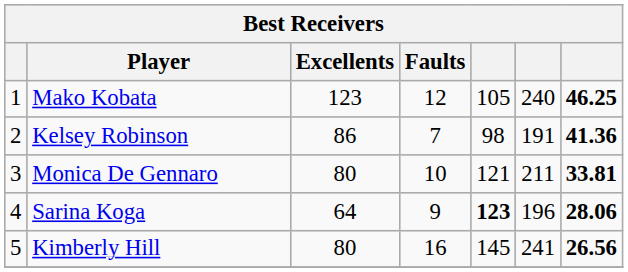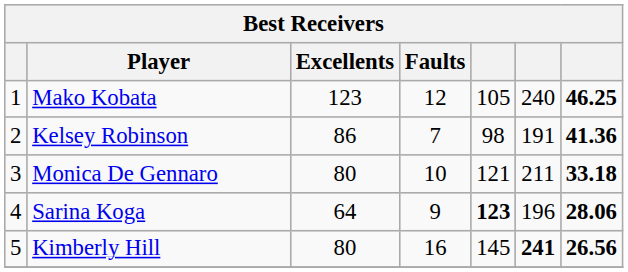Monica De Gennaro | column 7: 33.81 -> 33.18
Kimberly Hill | column 6: normal -> bold
